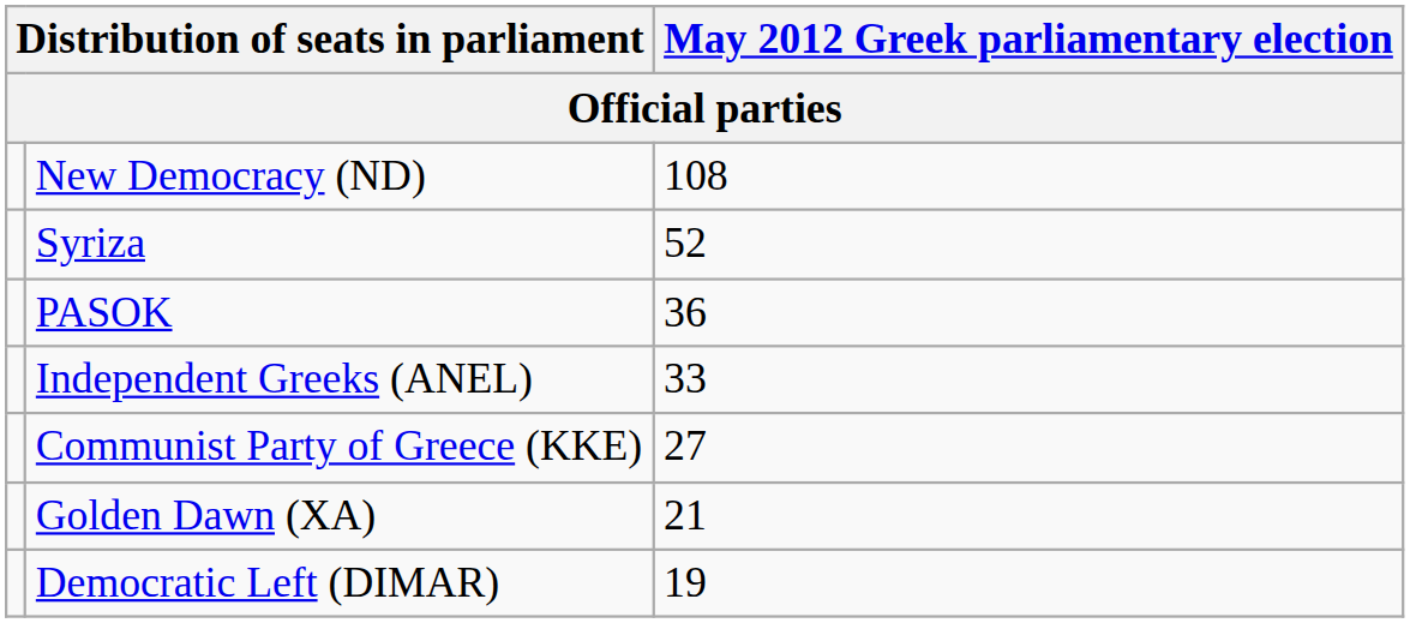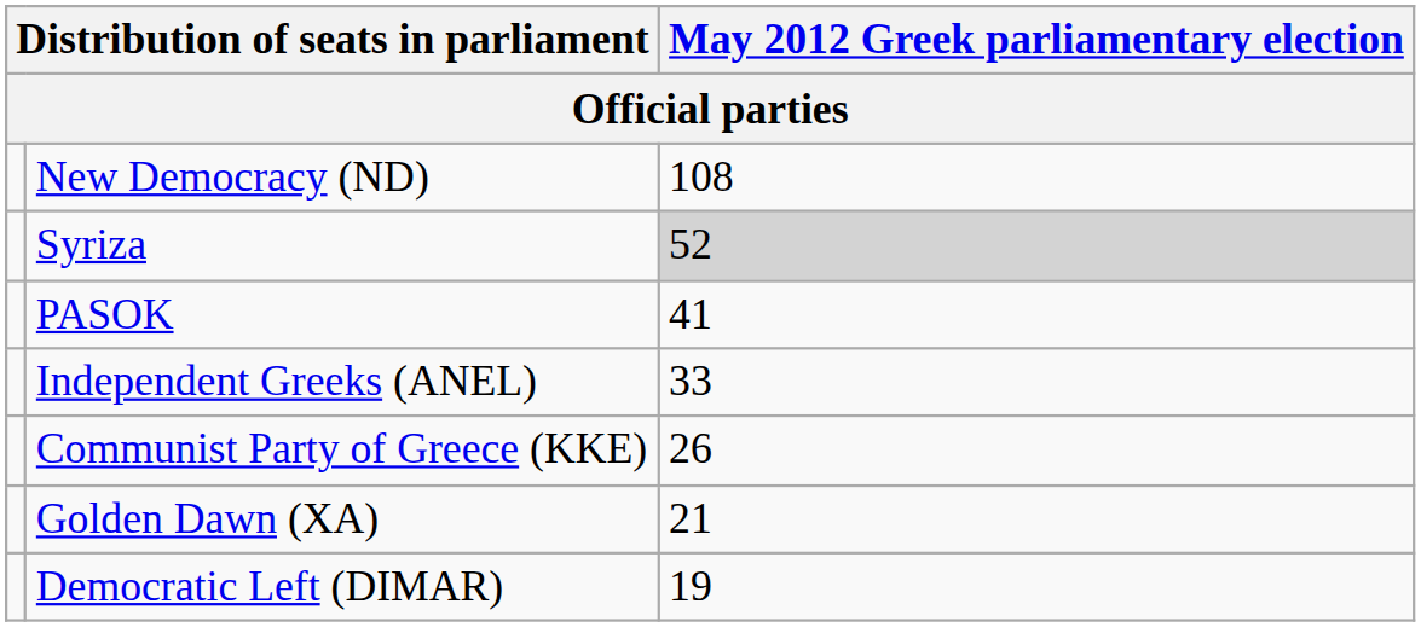Syriza | May 2012 Greek parliamentary election: no background -> lightgrey background
PASOK | May 2012 Greek parliamentary election: 36 -> 41
Communist Party of Greece (KKE) | May 2012 Greek parliamentary election: 27 -> 26
